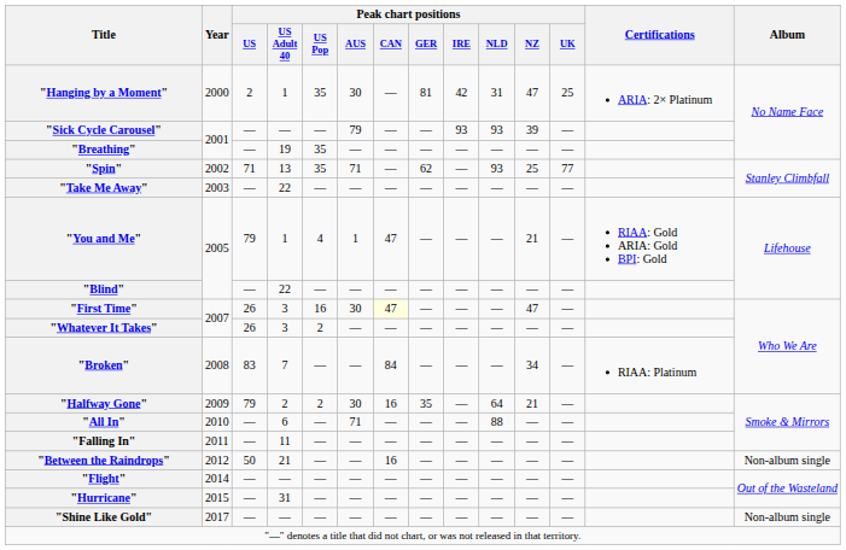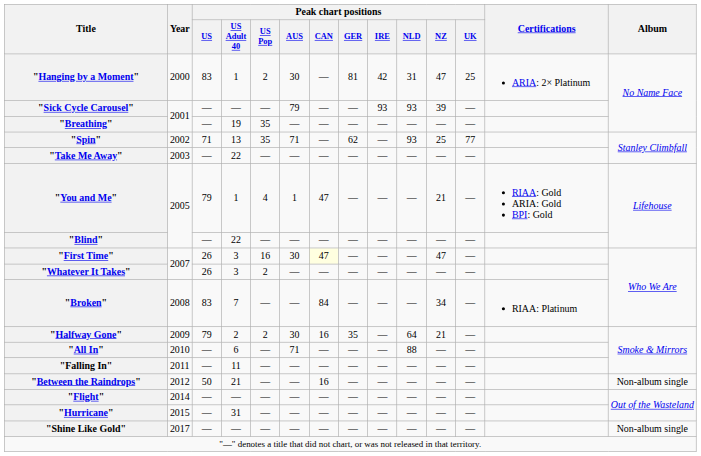"Hanging by a Moment" | Peak chart positions / US: 2 -> 83
"Hanging by a Moment" | Peak chart positions / US Pop: 35 -> 2
